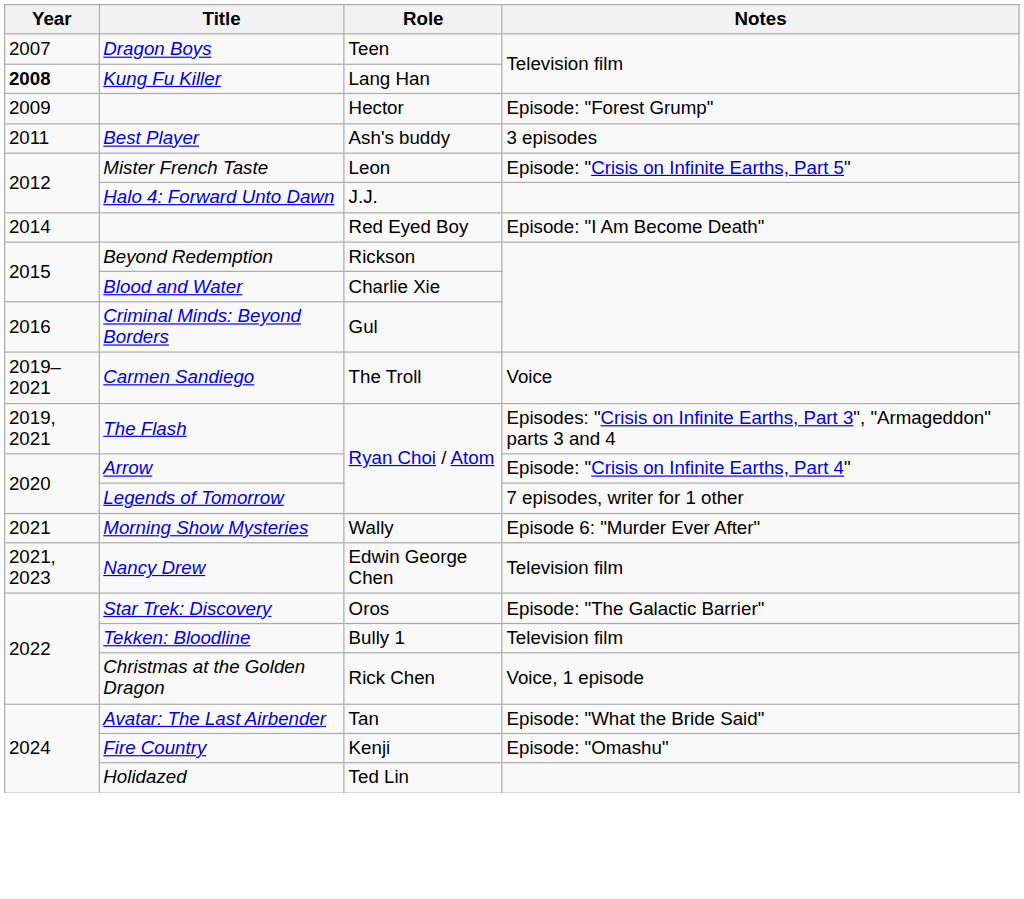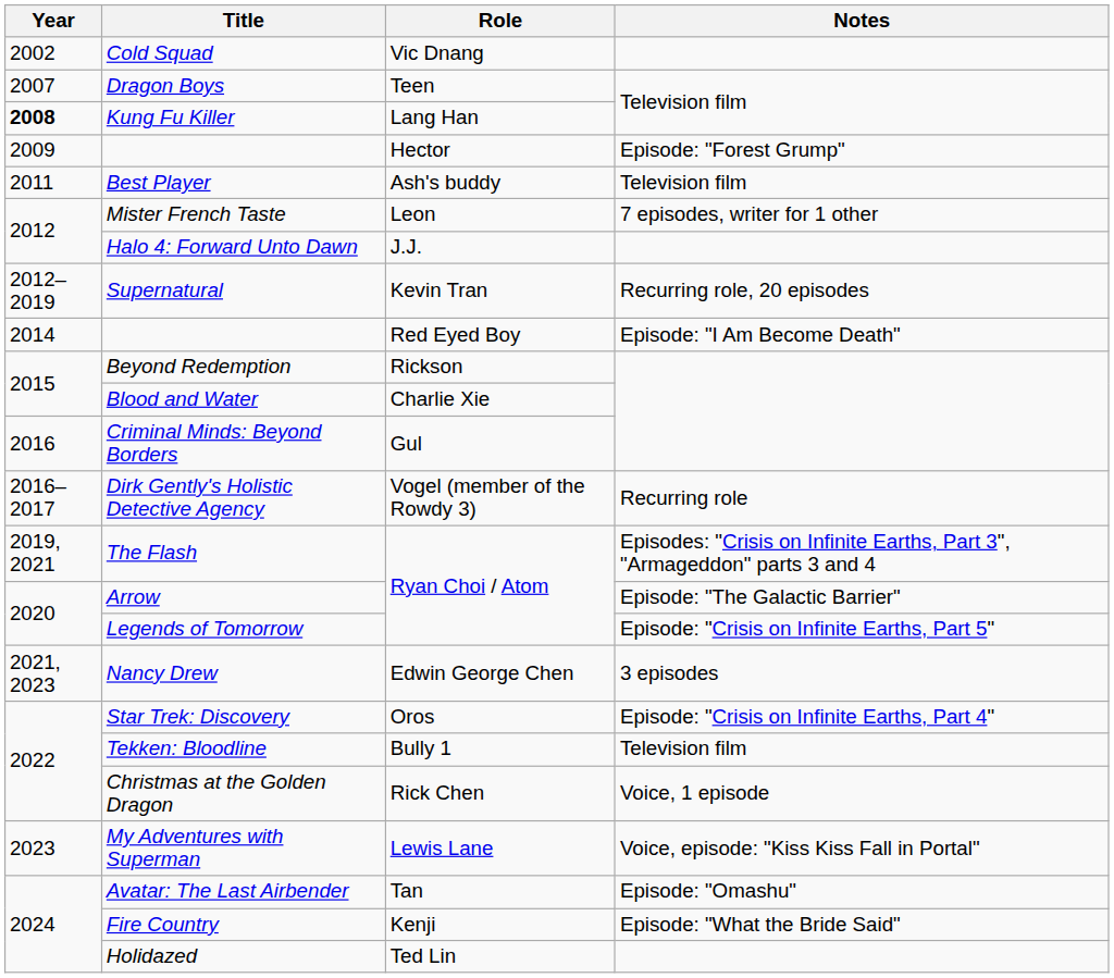+ row: 2002 | Cold Squad | Vic Dnang
Best Player | Notes: 3 episodes -> Television film
Mister French Taste | Notes: Episode: "Crisis on Infinite Earths, Part 5" -> 7 episodes, writer for 1 other
+ row: 2012–2019 | Supernatural | Kevin Tran | Recurring role, 20 episodes
+ row: 2016–2017 | Dirk Gently's Holistic Detective Agency | Vogel (member of the Rowdy 3) | Recurring role
- row: 2019–2021 | Carmen Sandiego | The Troll | Voice
Arrow | Notes: Episode: "Crisis on Infinite Earths, Part 4" -> Episode: "The Galactic Barrier"
Legends of Tomorrow | Notes: 7 episodes, writer for 1 other -> Episode: "Crisis on Infinite Earths, Part 5"
- row: 2021 | Morning Show Mysteries | Wally | Episode 6: "Murder Ever After"
Nancy Drew | Notes: Television film -> 3 episodes
Star Trek: Discovery | Notes: Episode: "The Galactic Barrier" -> Episode: "Crisis on Infinite Earths, Part 4"
+ row: 2023 | My Adventures with Superman | Lewis Lane | Voice, episode: "Kiss Kiss Fall in Portal"
Avatar: The Last Airbender | Notes: Episode: "What the Bride Said" -> Episode: "Omashu"
Fire Country | Notes: Episode: "Omashu" -> Episode: "What the Bride Said"
